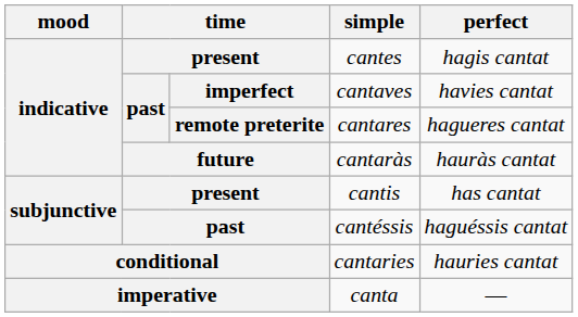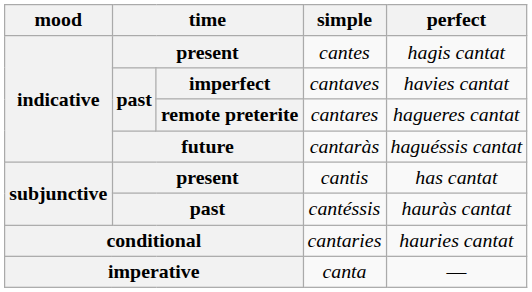cantaràs | perfect: hauràs cantat -> haguéssis cantat
cantéssis | perfect: haguéssis cantat -> hauràs cantat
